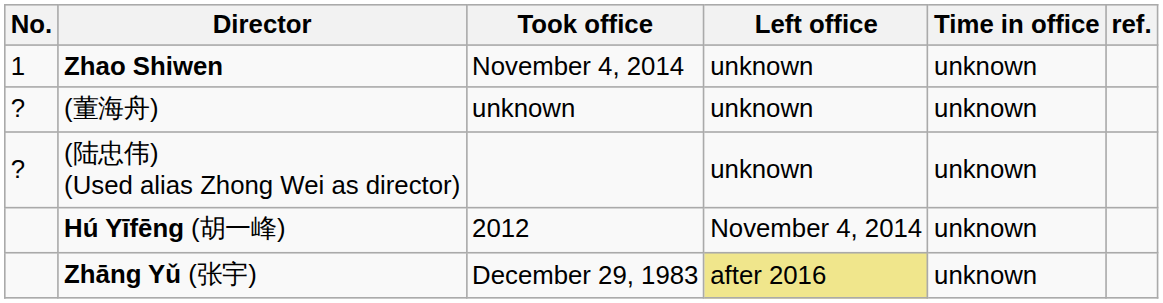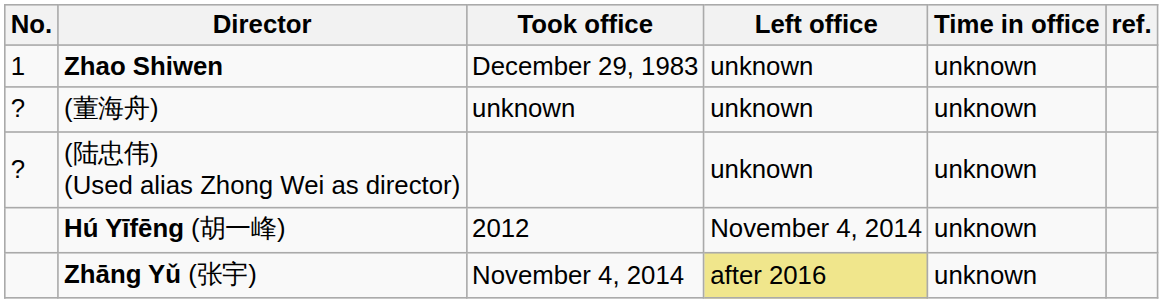Zhao Shiwen | Took office: November 4, 2014 -> December 29, 1983
Zhāng Yǔ (张宇) | Took office: December 29, 1983 -> November 4, 2014
